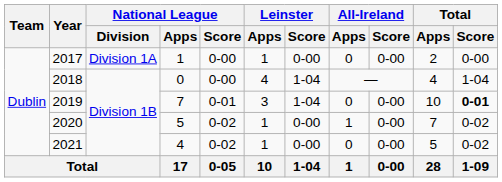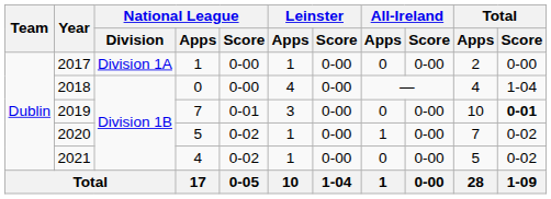2018 | Leinster / Score: 1-04 -> 0-00
2019 | Leinster / Score: 1-04 -> 0-00
